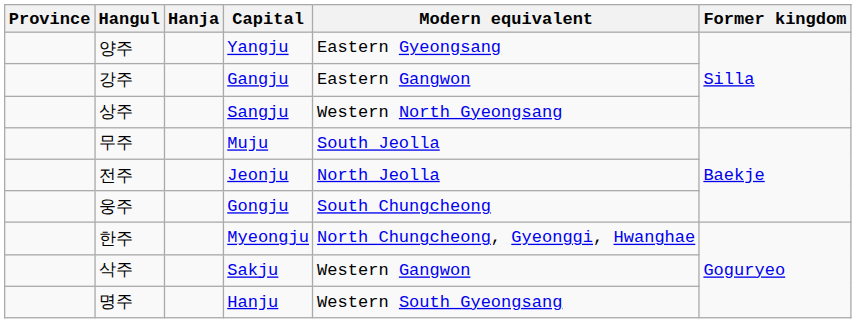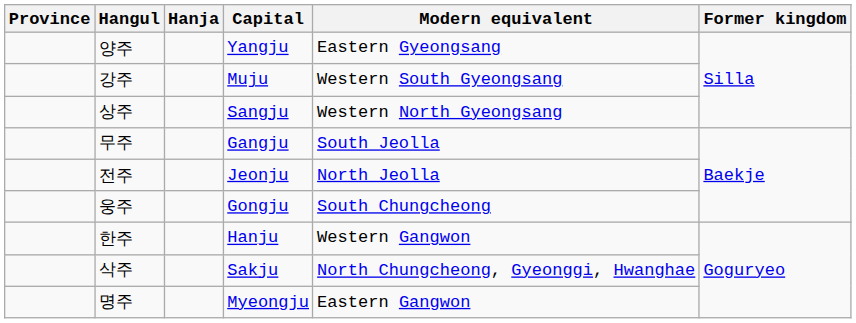강주 | Capital: Gangju -> Muju
강주 | Modern equivalent: Eastern Gangwon -> Western South Gyeongsang
무주 | Capital: Muju -> Gangju
한주 | Capital: Myeongju -> Hanju
한주 | Modern equivalent: North Chungcheong, Gyeonggi, Hwanghae -> Western Gangwon
삭주 | Modern equivalent: Western Gangwon -> North Chungcheong, Gyeonggi, Hwanghae
명주 | Capital: Hanju -> Myeongju
명주 | Modern equivalent: Western South Gyeongsang -> Eastern Gangwon
